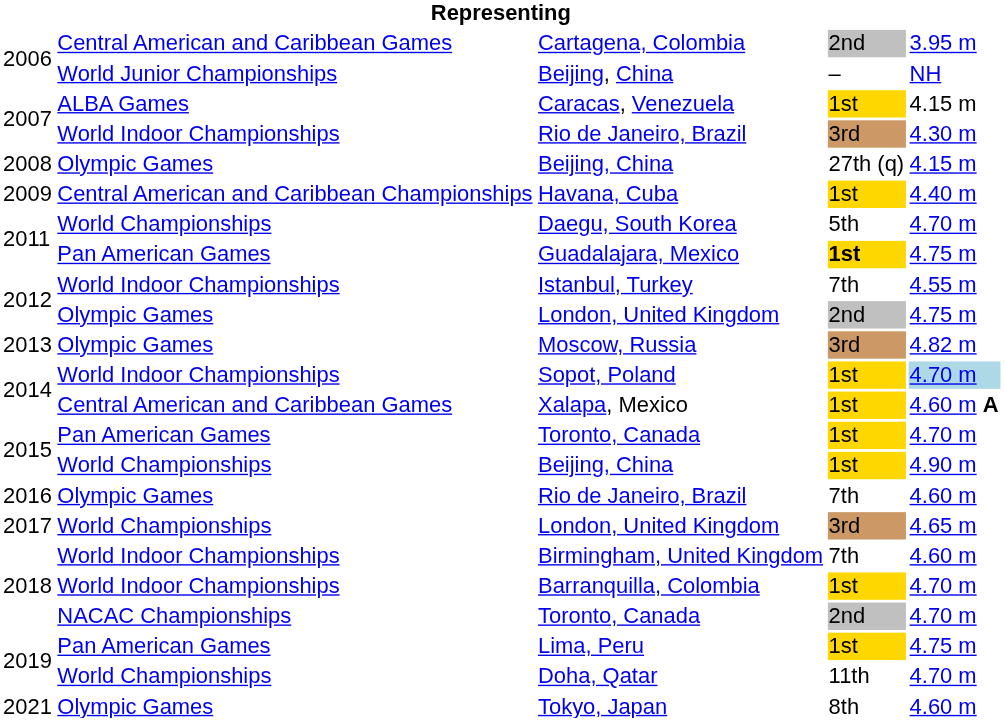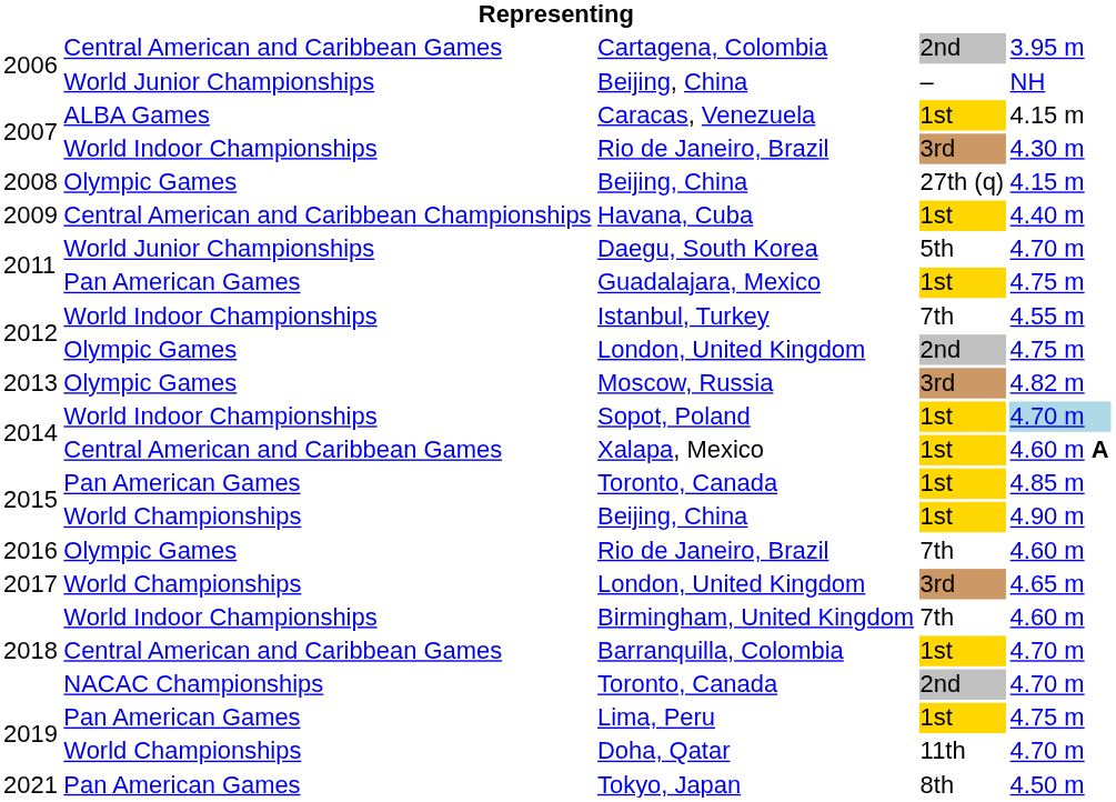Daegu, South Korea | column 2: World Championships -> World Junior Championships
Guadalajara, Mexico | column 4: bold -> normal
2015 / Toronto, Canada | column 5: 4.70 m -> 4.85 m
Barranquilla, Colombia | column 2: World Indoor Championships -> Central American and Caribbean Games
Tokyo, Japan | column 2: Olympic Games -> Pan American Games
Tokyo, Japan | column 5: 4.60 m -> 4.50 m
